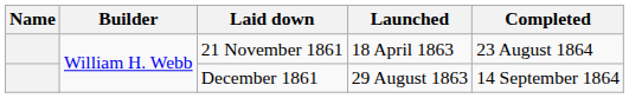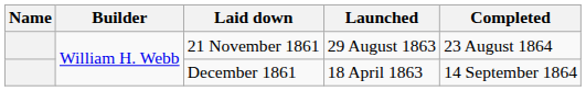21 November 1861 | Launched: 18 April 1863 -> 29 August 1863
December 1861 | Launched: 29 August 1863 -> 18 April 1863
